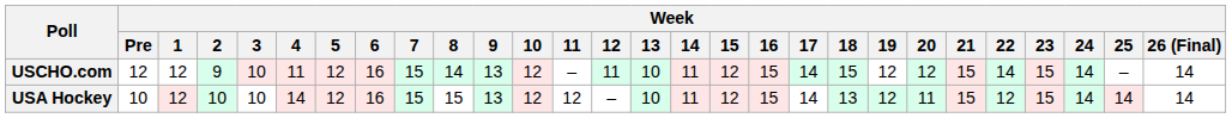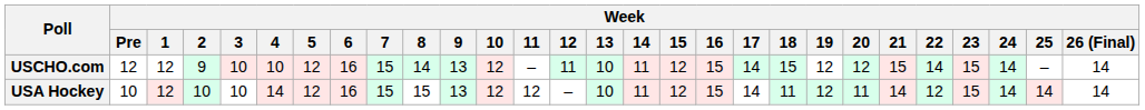USCHO.com | Week / 4: 11 -> 10
USA Hockey | Week / 18: 13 -> 11
USA Hockey | Week / 21: 15 -> 14
